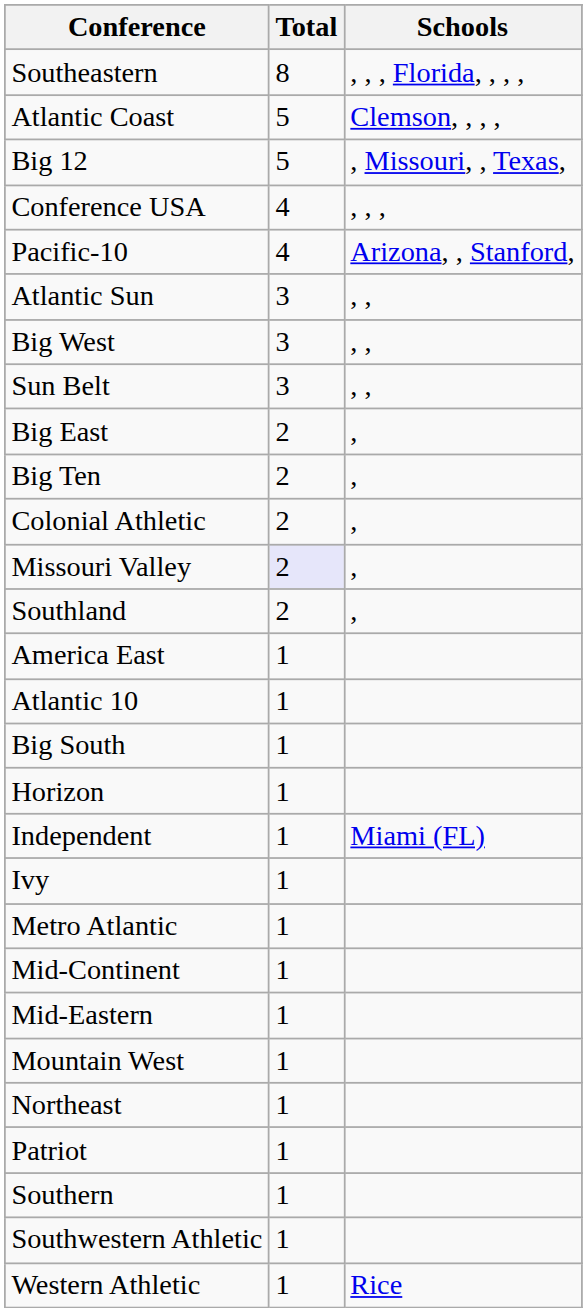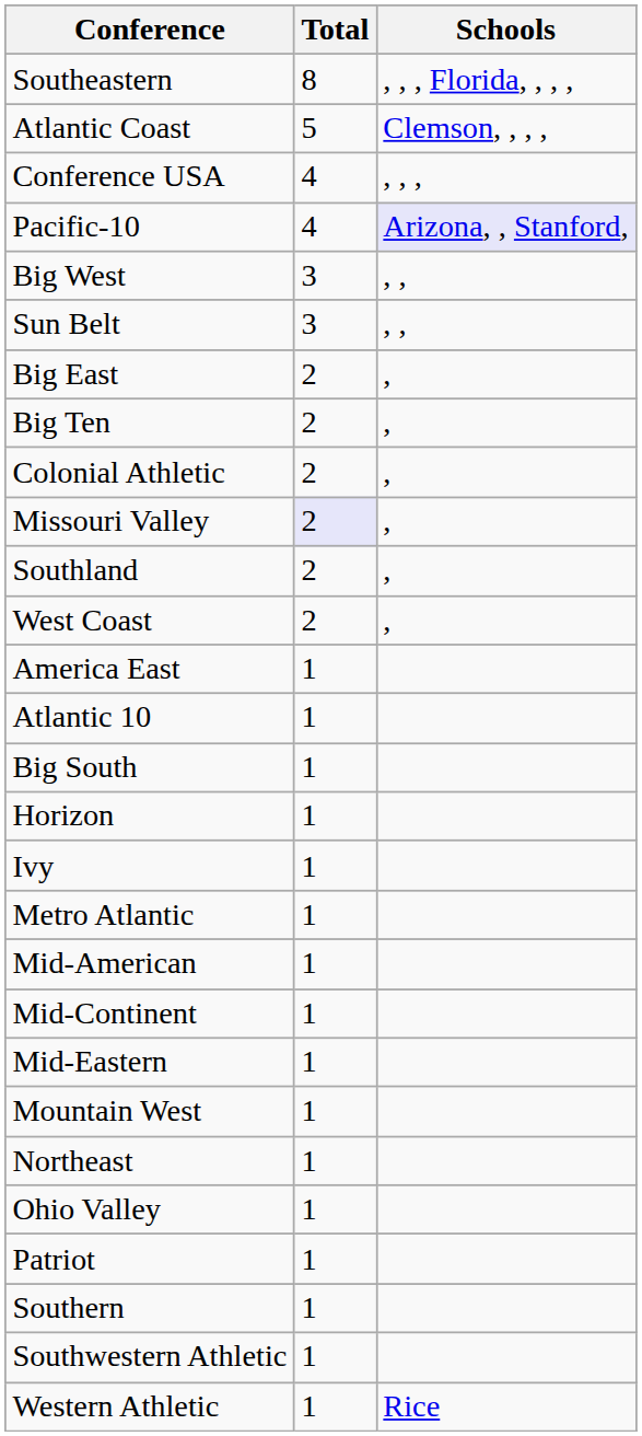- row: Big 12 | 5 | , Missouri, , Texas,
Pacific-10 | Schools: no background -> lavender background
- row: Atlantic Sun | 3 | , ,
+ row: West Coast | 2 | ,
- row: Independent | 1 | Miami (FL)
+ row: Mid-American | 1
+ row: Ohio Valley | 1
